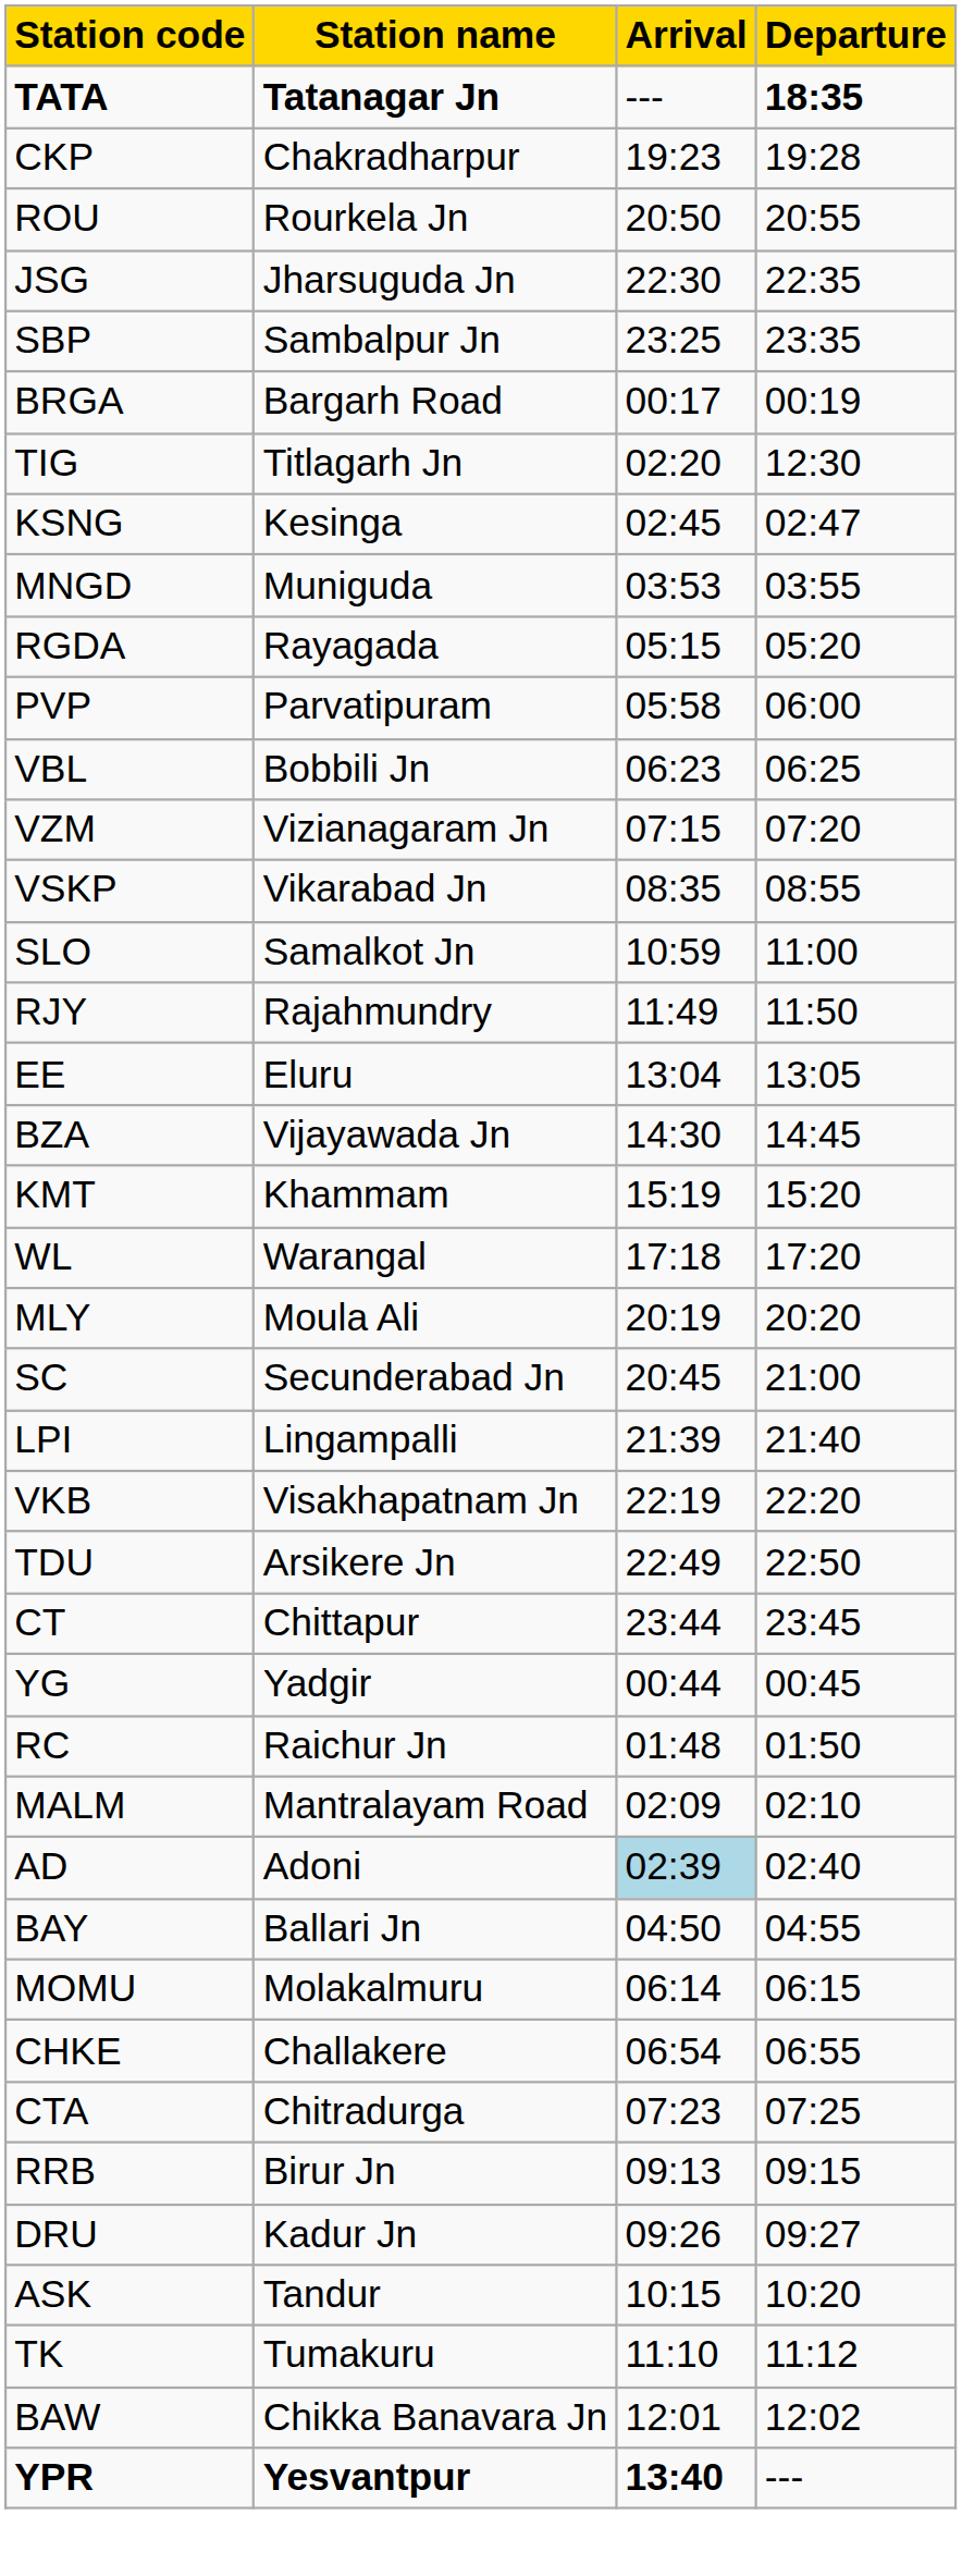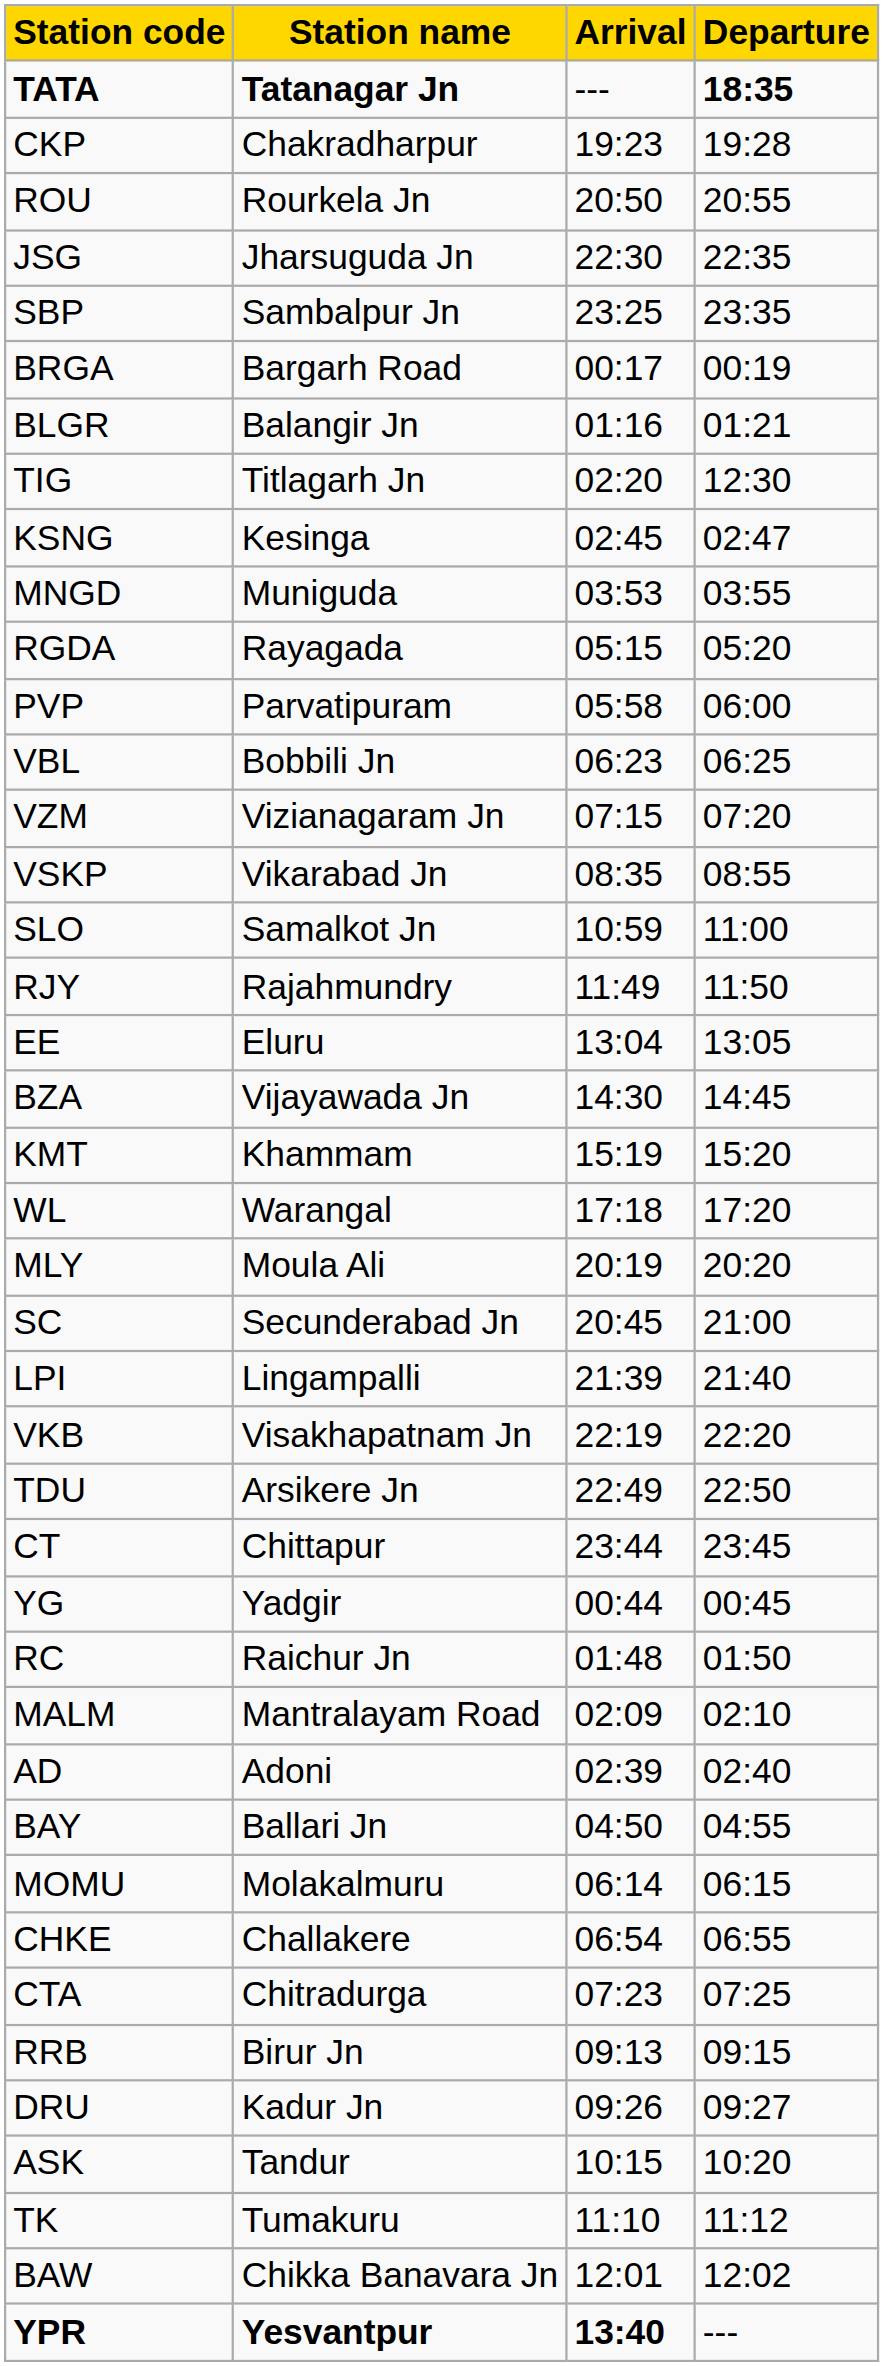+ row: BLGR | Balangir Jn | 01:16 | 01:21
AD | Arrival: lightblue background -> no background
